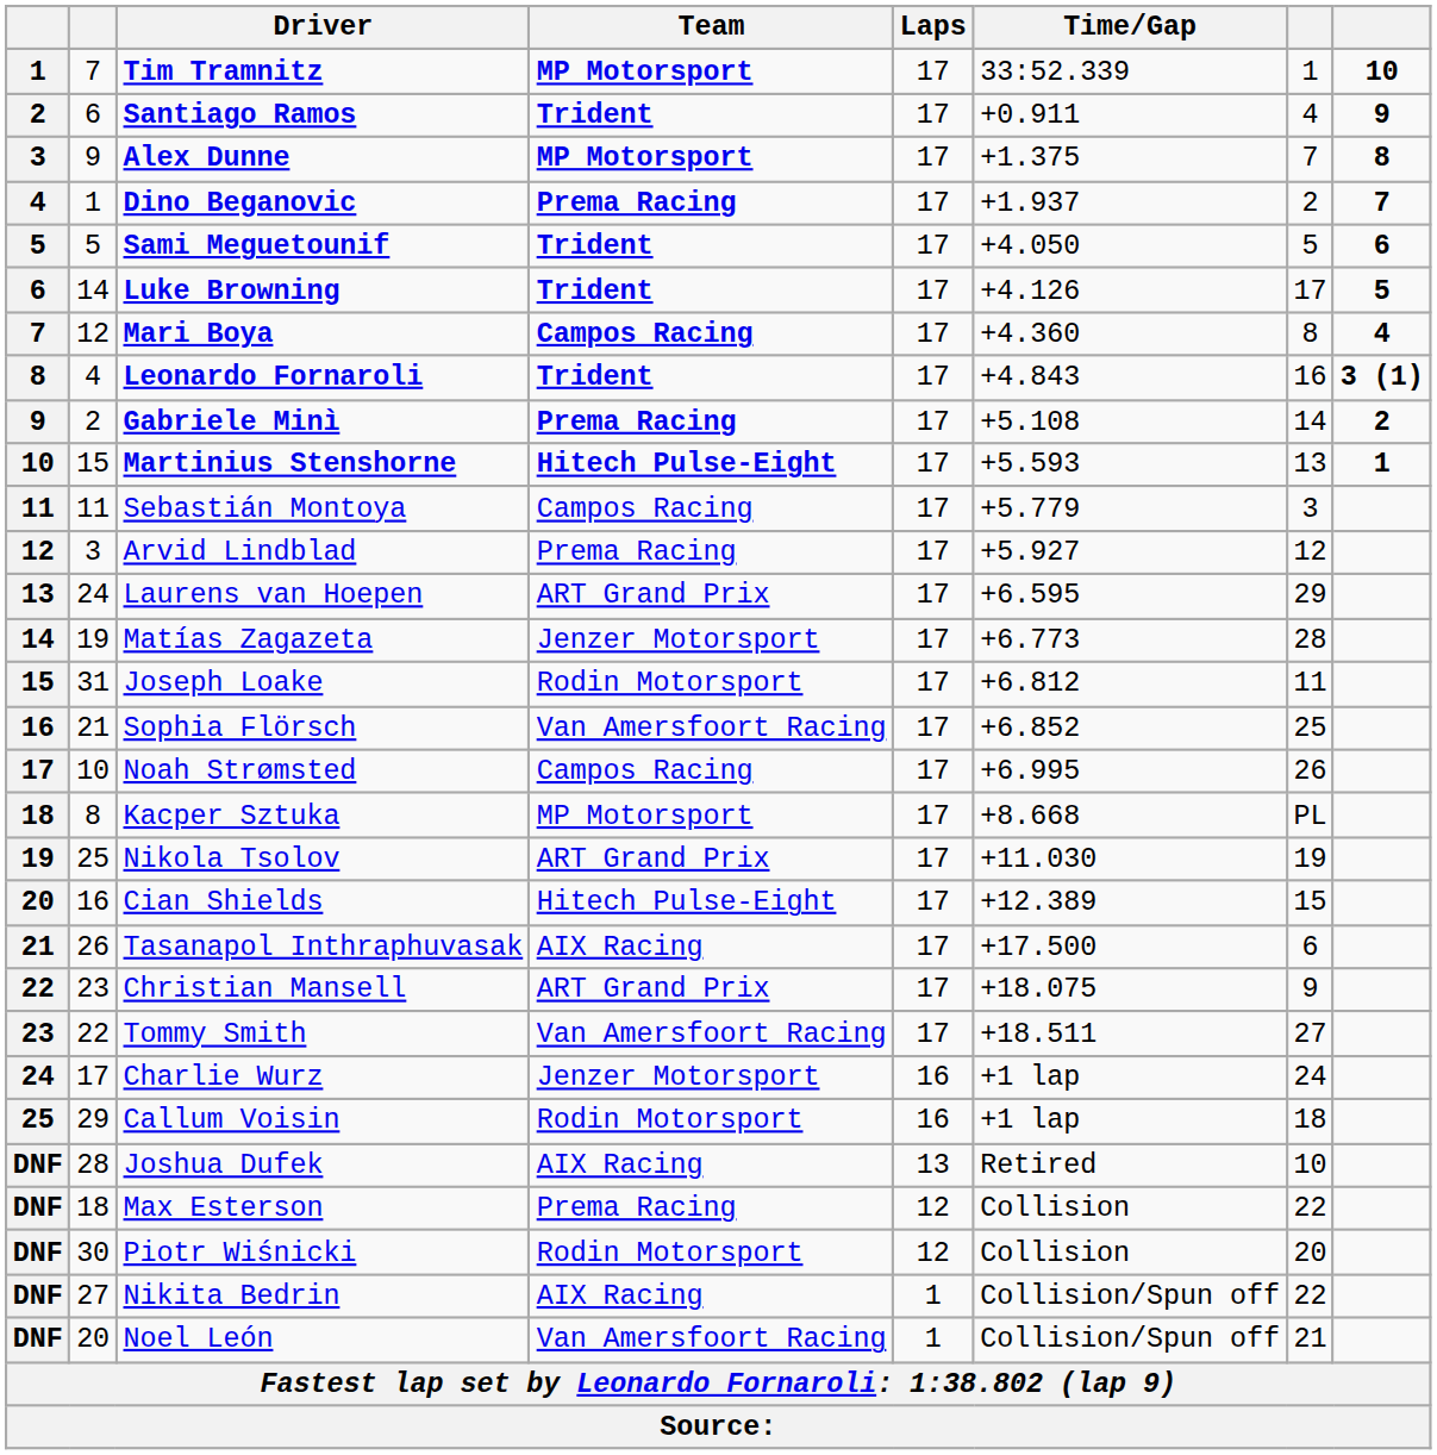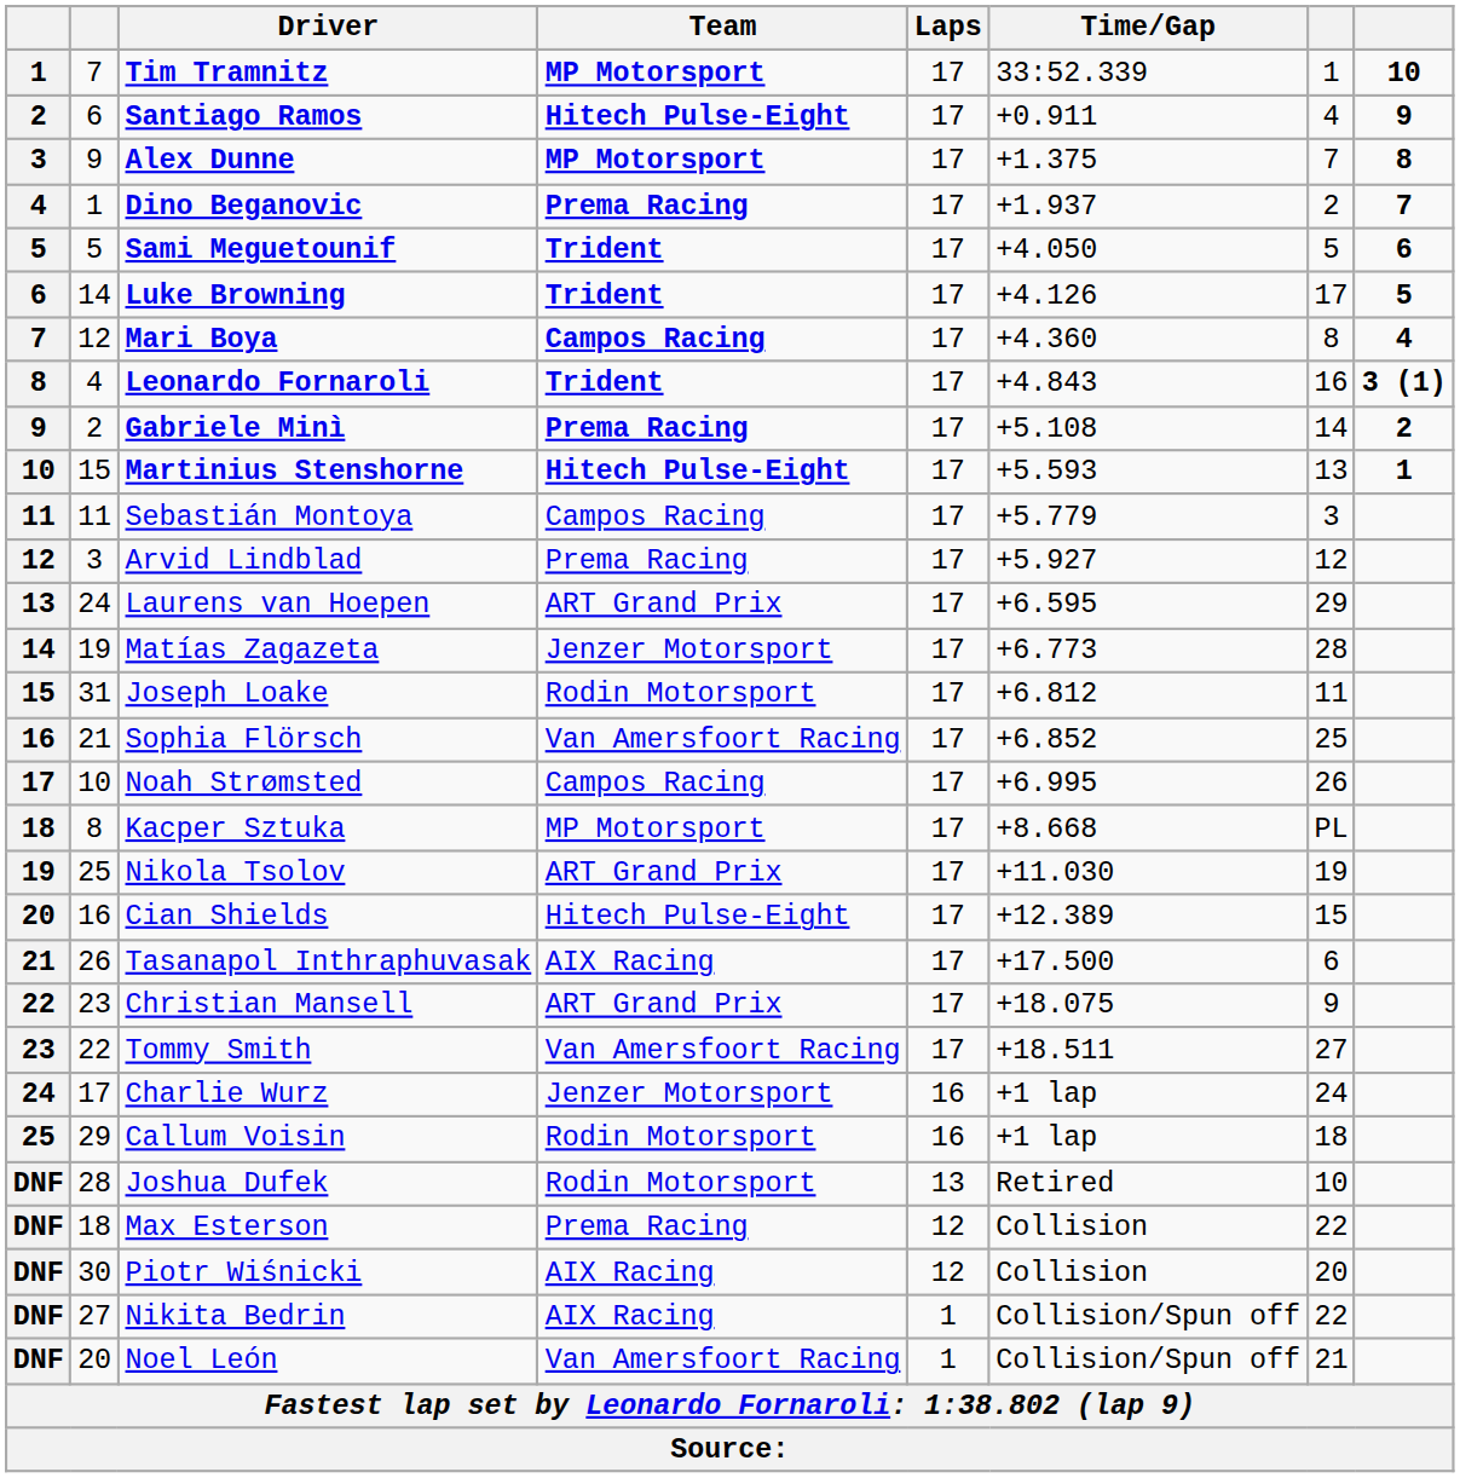Santiago Ramos | Team: Trident -> Hitech Pulse-Eight
Joshua Dufek | Team: AIX Racing -> Rodin Motorsport
Piotr Wiśnicki | Team: Rodin Motorsport -> AIX Racing
